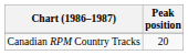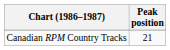Canadian RPM Country Tracks | Peak position: 20 -> 21
